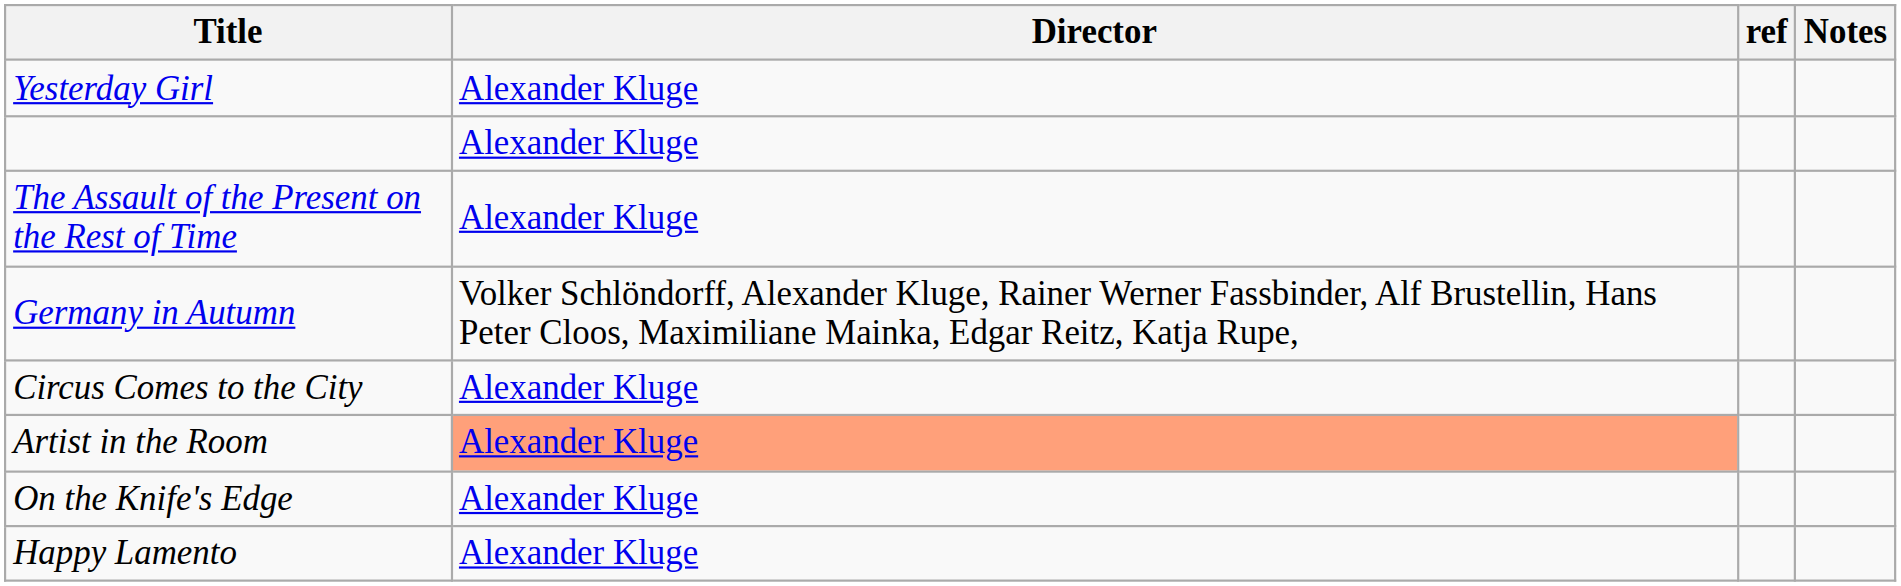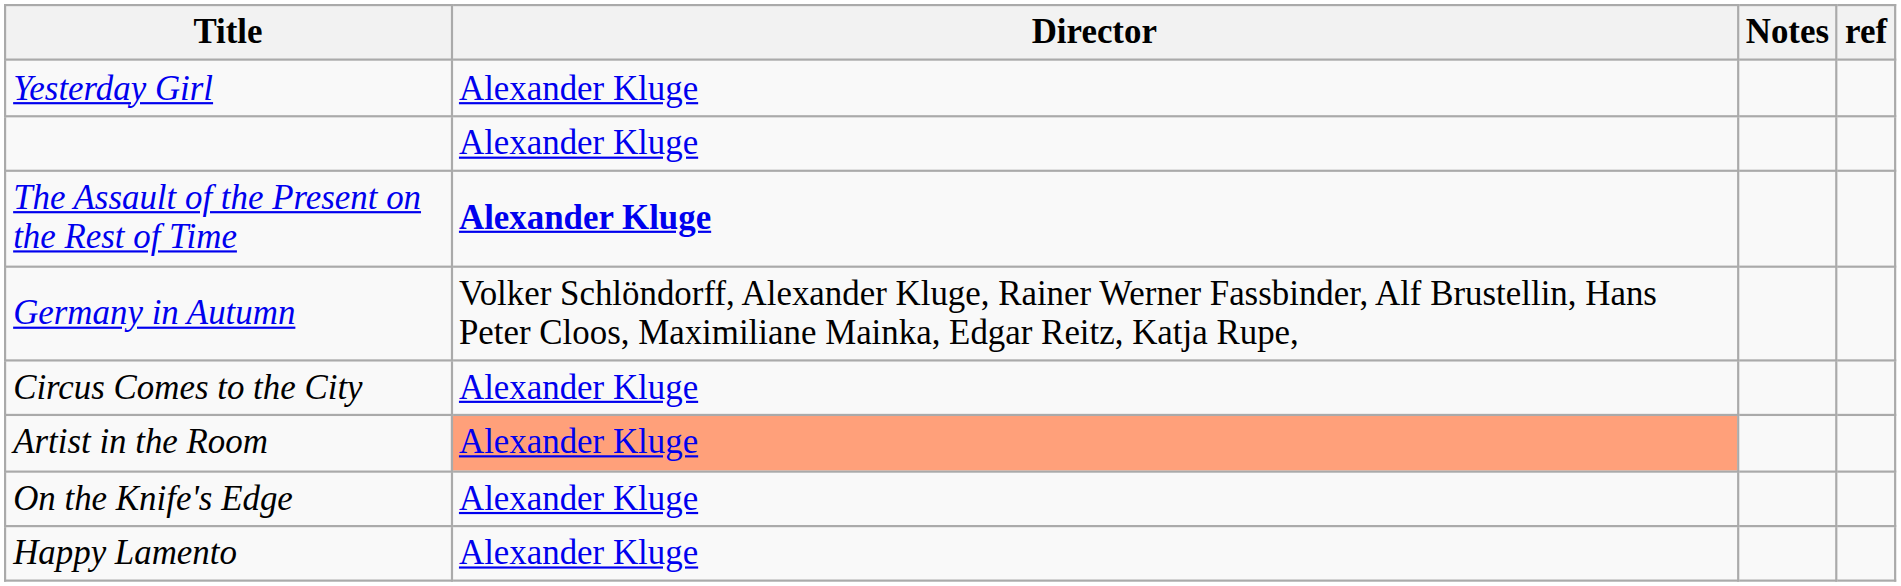columns swapped: Notes <-> ref
The Assault of the Present on the Rest of Time | Director: normal -> bold
